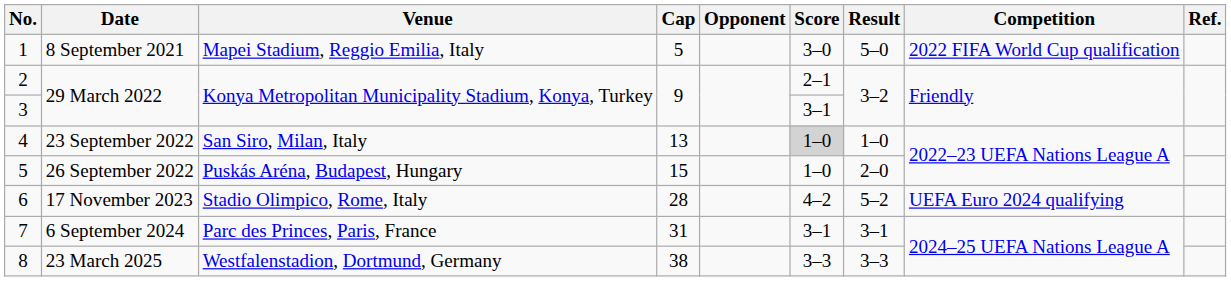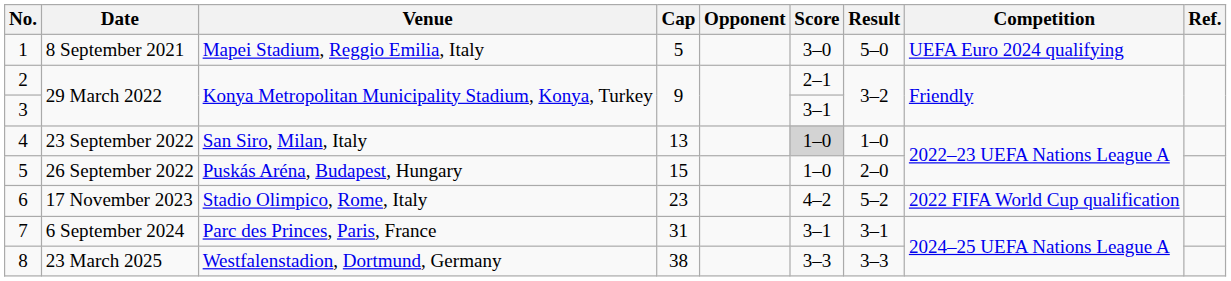1 | Competition: 2022 FIFA World Cup qualification -> UEFA Euro 2024 qualifying
6 | Cap: 28 -> 23
6 | Competition: UEFA Euro 2024 qualifying -> 2022 FIFA World Cup qualification
